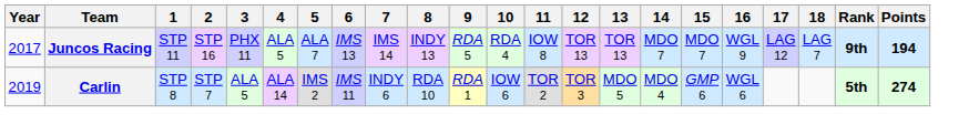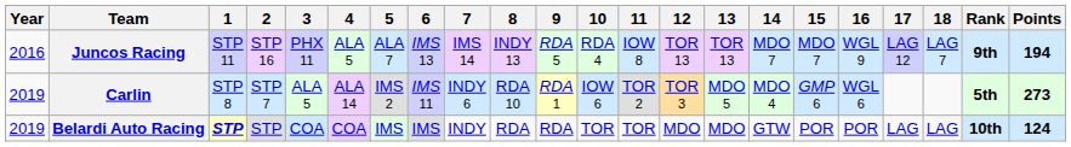Juncos Racing | Year: 2017 -> 2016
Carlin | Points: 274 -> 273
+ row: 2019 | Belardi Auto Racing | STP | STP | COA | COA | IMS | IMS | INDY | RDA | RDA | TOR | TOR | MDO | MDO | GTW | POR | POR | LAG | LAG | 10th | 124
